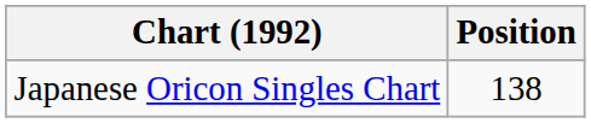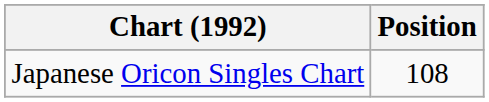Japanese Oricon Singles Chart | Position: 138 -> 108
